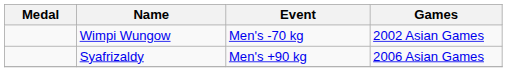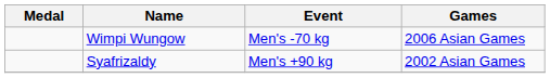Wimpi Wungow | Games: 2002 Asian Games -> 2006 Asian Games
Syafrizaldy | Games: 2006 Asian Games -> 2002 Asian Games
